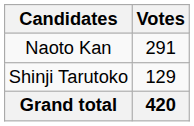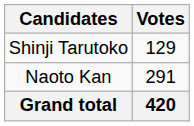rows swapped: Naoto Kan <-> Shinji Tarutoko
